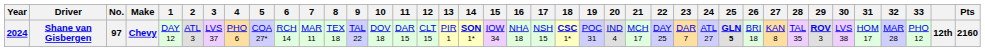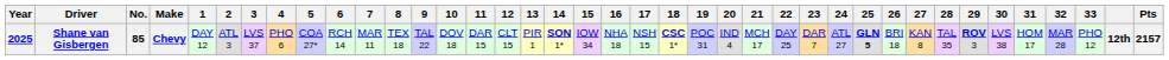Shane van Gisbergen | Year: 2024 -> 2025
Shane van Gisbergen | No.: 97 -> 85
Shane van Gisbergen | Pts: 2160 -> 2157
